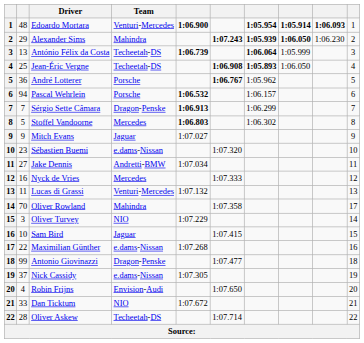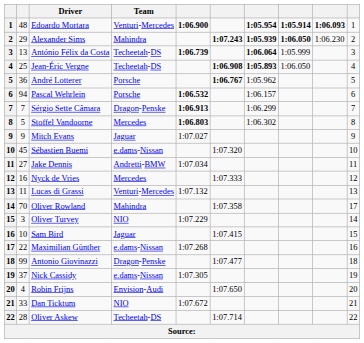Sébastien Buemi | column 2: 23 -> 45
